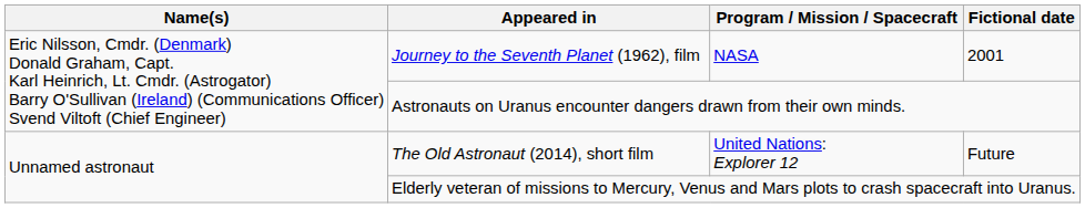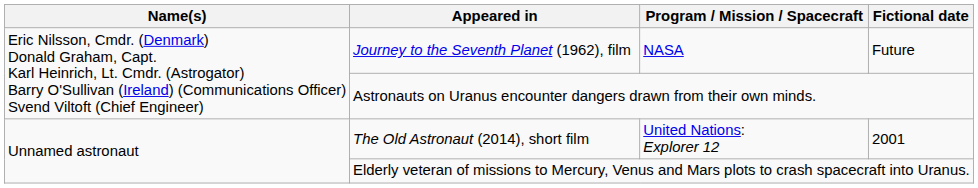Journey to the Seventh Planet (1962), film | Fictional date: 2001 -> Future
The Old Astronaut (2014), short film | Fictional date: Future -> 2001
